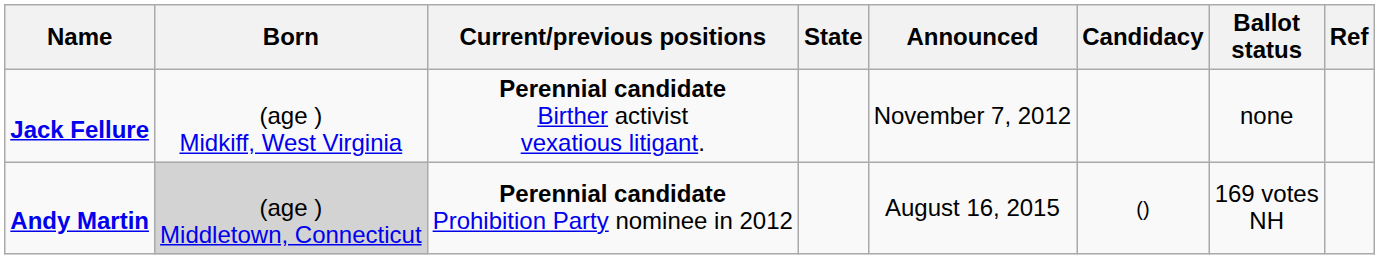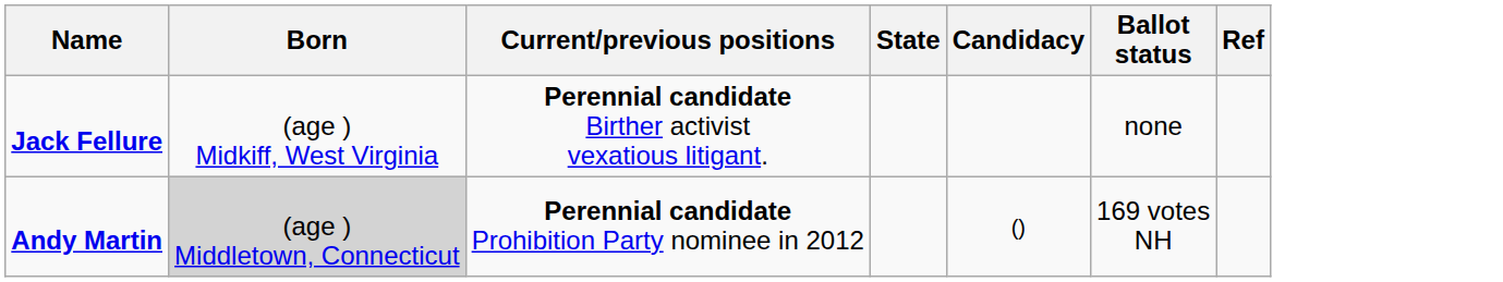- column: Announced | November 7, 2012 | August 16, 2015
